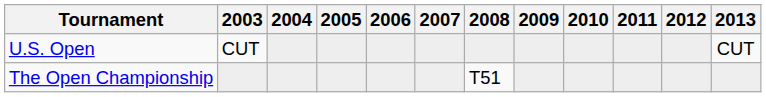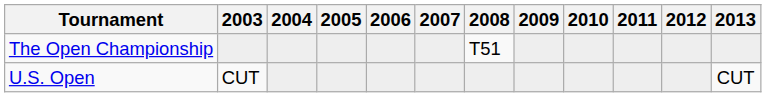rows swapped: U.S. Open <-> The Open Championship
